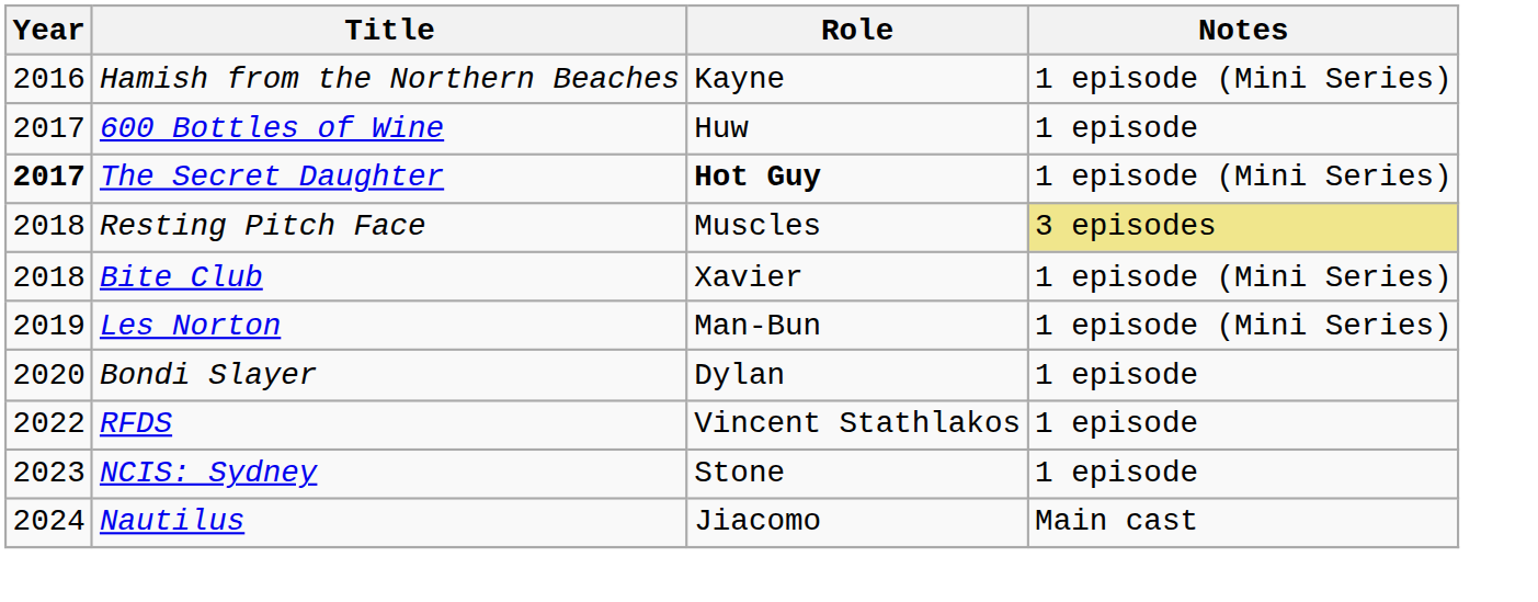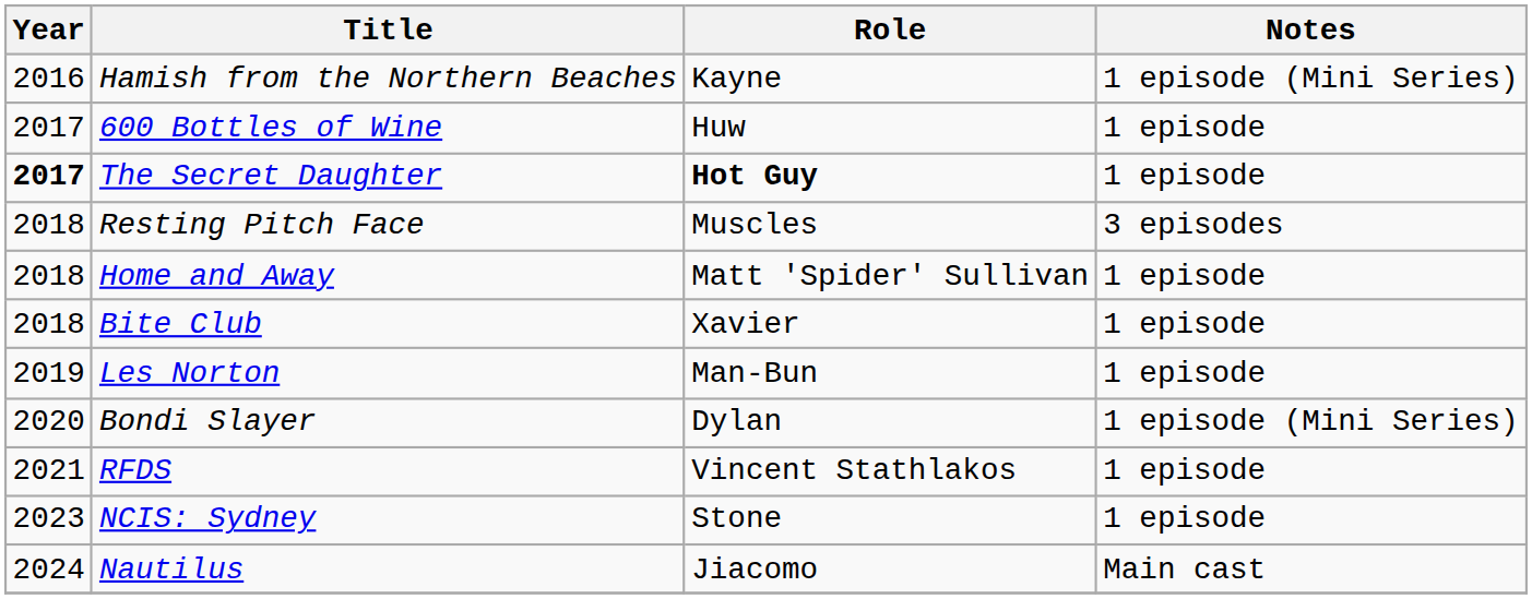The Secret Daughter | Notes: 1 episode (Mini Series) -> 1 episode
Resting Pitch Face | Notes: khaki background -> no background
+ row: 2018 | Home and Away | Matt 'Spider' Sullivan | 1 episode
Bite Club | Notes: 1 episode (Mini Series) -> 1 episode
Les Norton | Notes: 1 episode (Mini Series) -> 1 episode
Bondi Slayer | Notes: 1 episode -> 1 episode (Mini Series)
RFDS | Year: 2022 -> 2021
